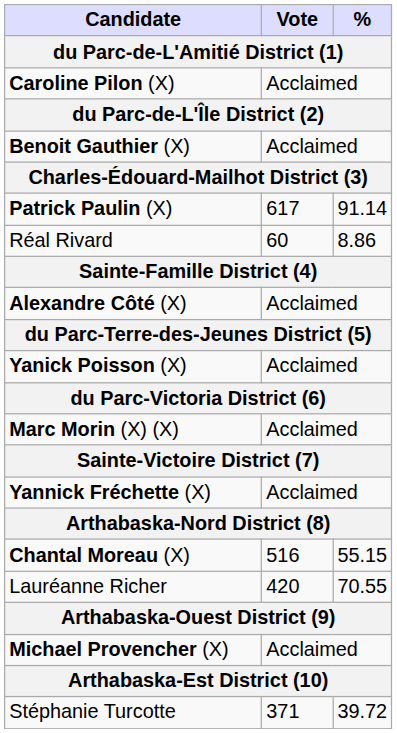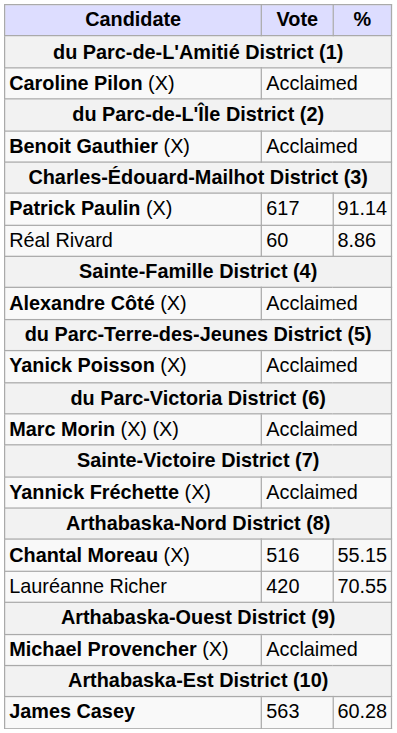+ row: James Casey | 563 | 60.28
- row: Stéphanie Turcotte | 371 | 39.72
